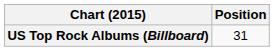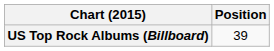US Top Rock Albums (Billboard) | Position: 31 -> 39
